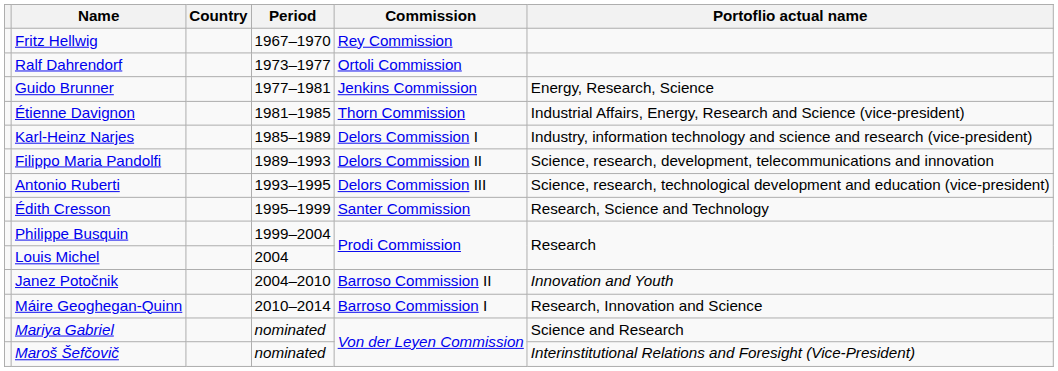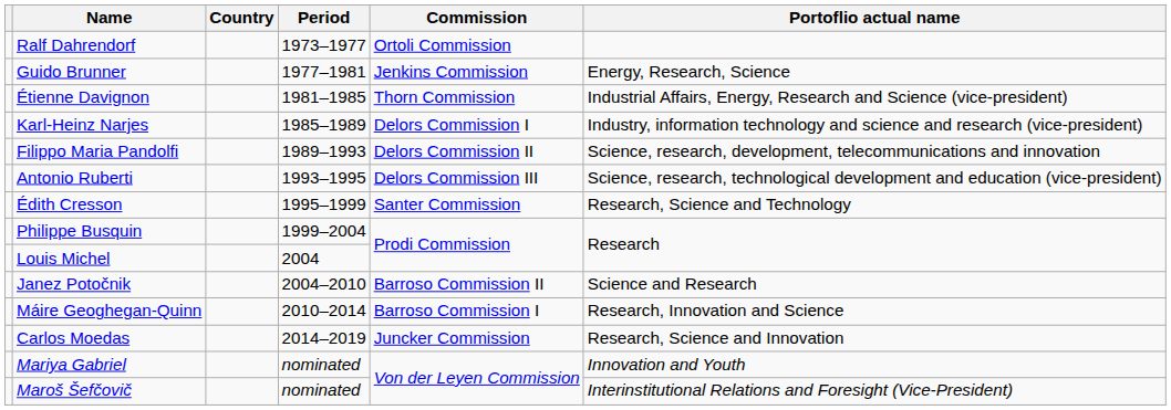- row: Fritz Hellwig | 1967–1970 | Rey Commission
Janez Potočnik | Portoflio actual name: Innovation and Youth -> Science and Research
+ row: Carlos Moedas | 2014–2019 | Juncker Commission | Research, Science and Innovation
Mariya Gabriel | Portoflio actual name: Science and Research -> Innovation and Youth
